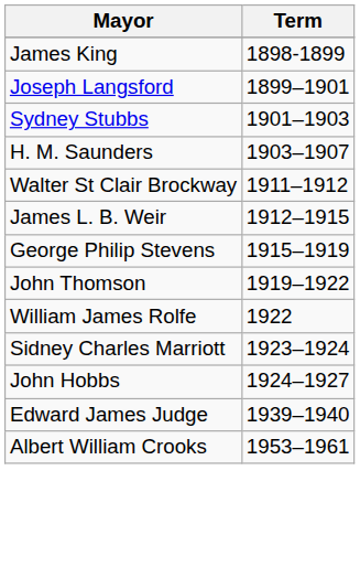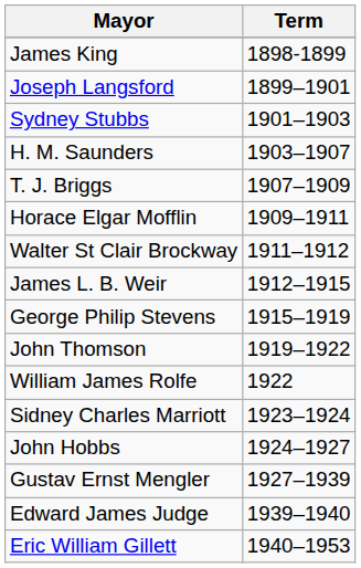+ row: T. J. Briggs | 1907–1909
+ row: Horace Elgar Mofflin | 1909–1911
+ row: Gustav Ernst Mengler | 1927–1939
+ row: Eric William Gillett | 1940–1953
- row: Albert William Crooks | 1953–1961
